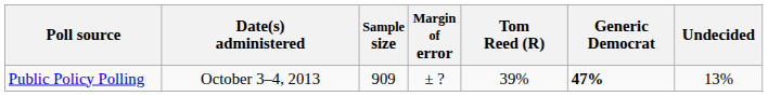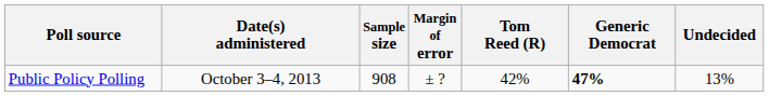Public Policy Polling | Sample size: 909 -> 908
Public Policy Polling | Tom Reed (R): 39% -> 42%
